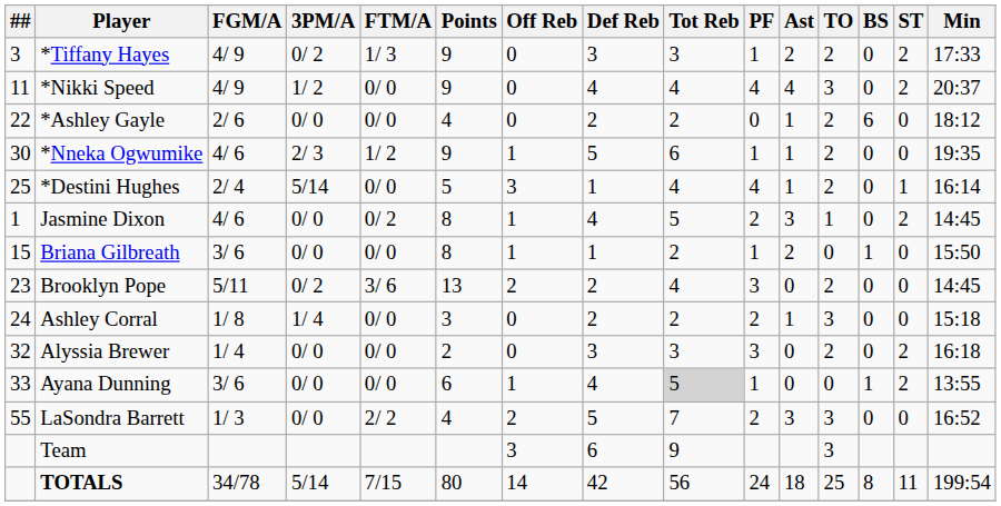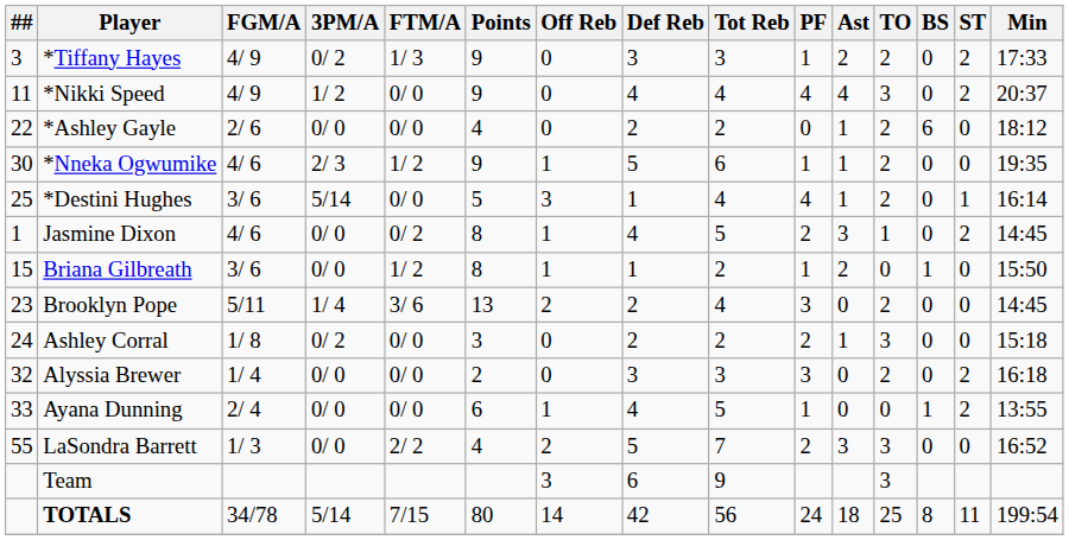*Destini Hughes | FGM/A: 2/ 4 -> 3/ 6
Briana Gilbreath | FTM/A: 0/ 0 -> 1/ 2
Brooklyn Pope | 3PM/A: 0/ 2 -> 1/ 4
Ashley Corral | 3PM/A: 1/ 4 -> 0/ 2
Ayana Dunning | FGM/A: 3/ 6 -> 2/ 4
Ayana Dunning | Tot Reb: lightgrey background -> no background
